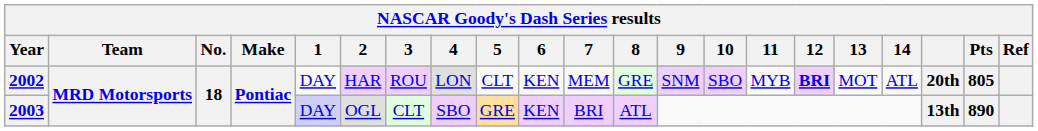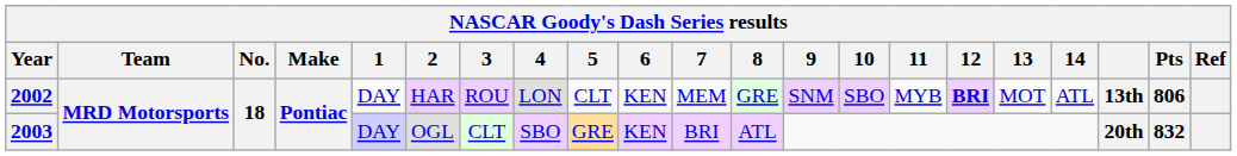2002 | column 19: 20th -> 13th
2002 | Pts: 805 -> 806
2003 | column 19: 13th -> 20th
2003 | Pts: 890 -> 832
